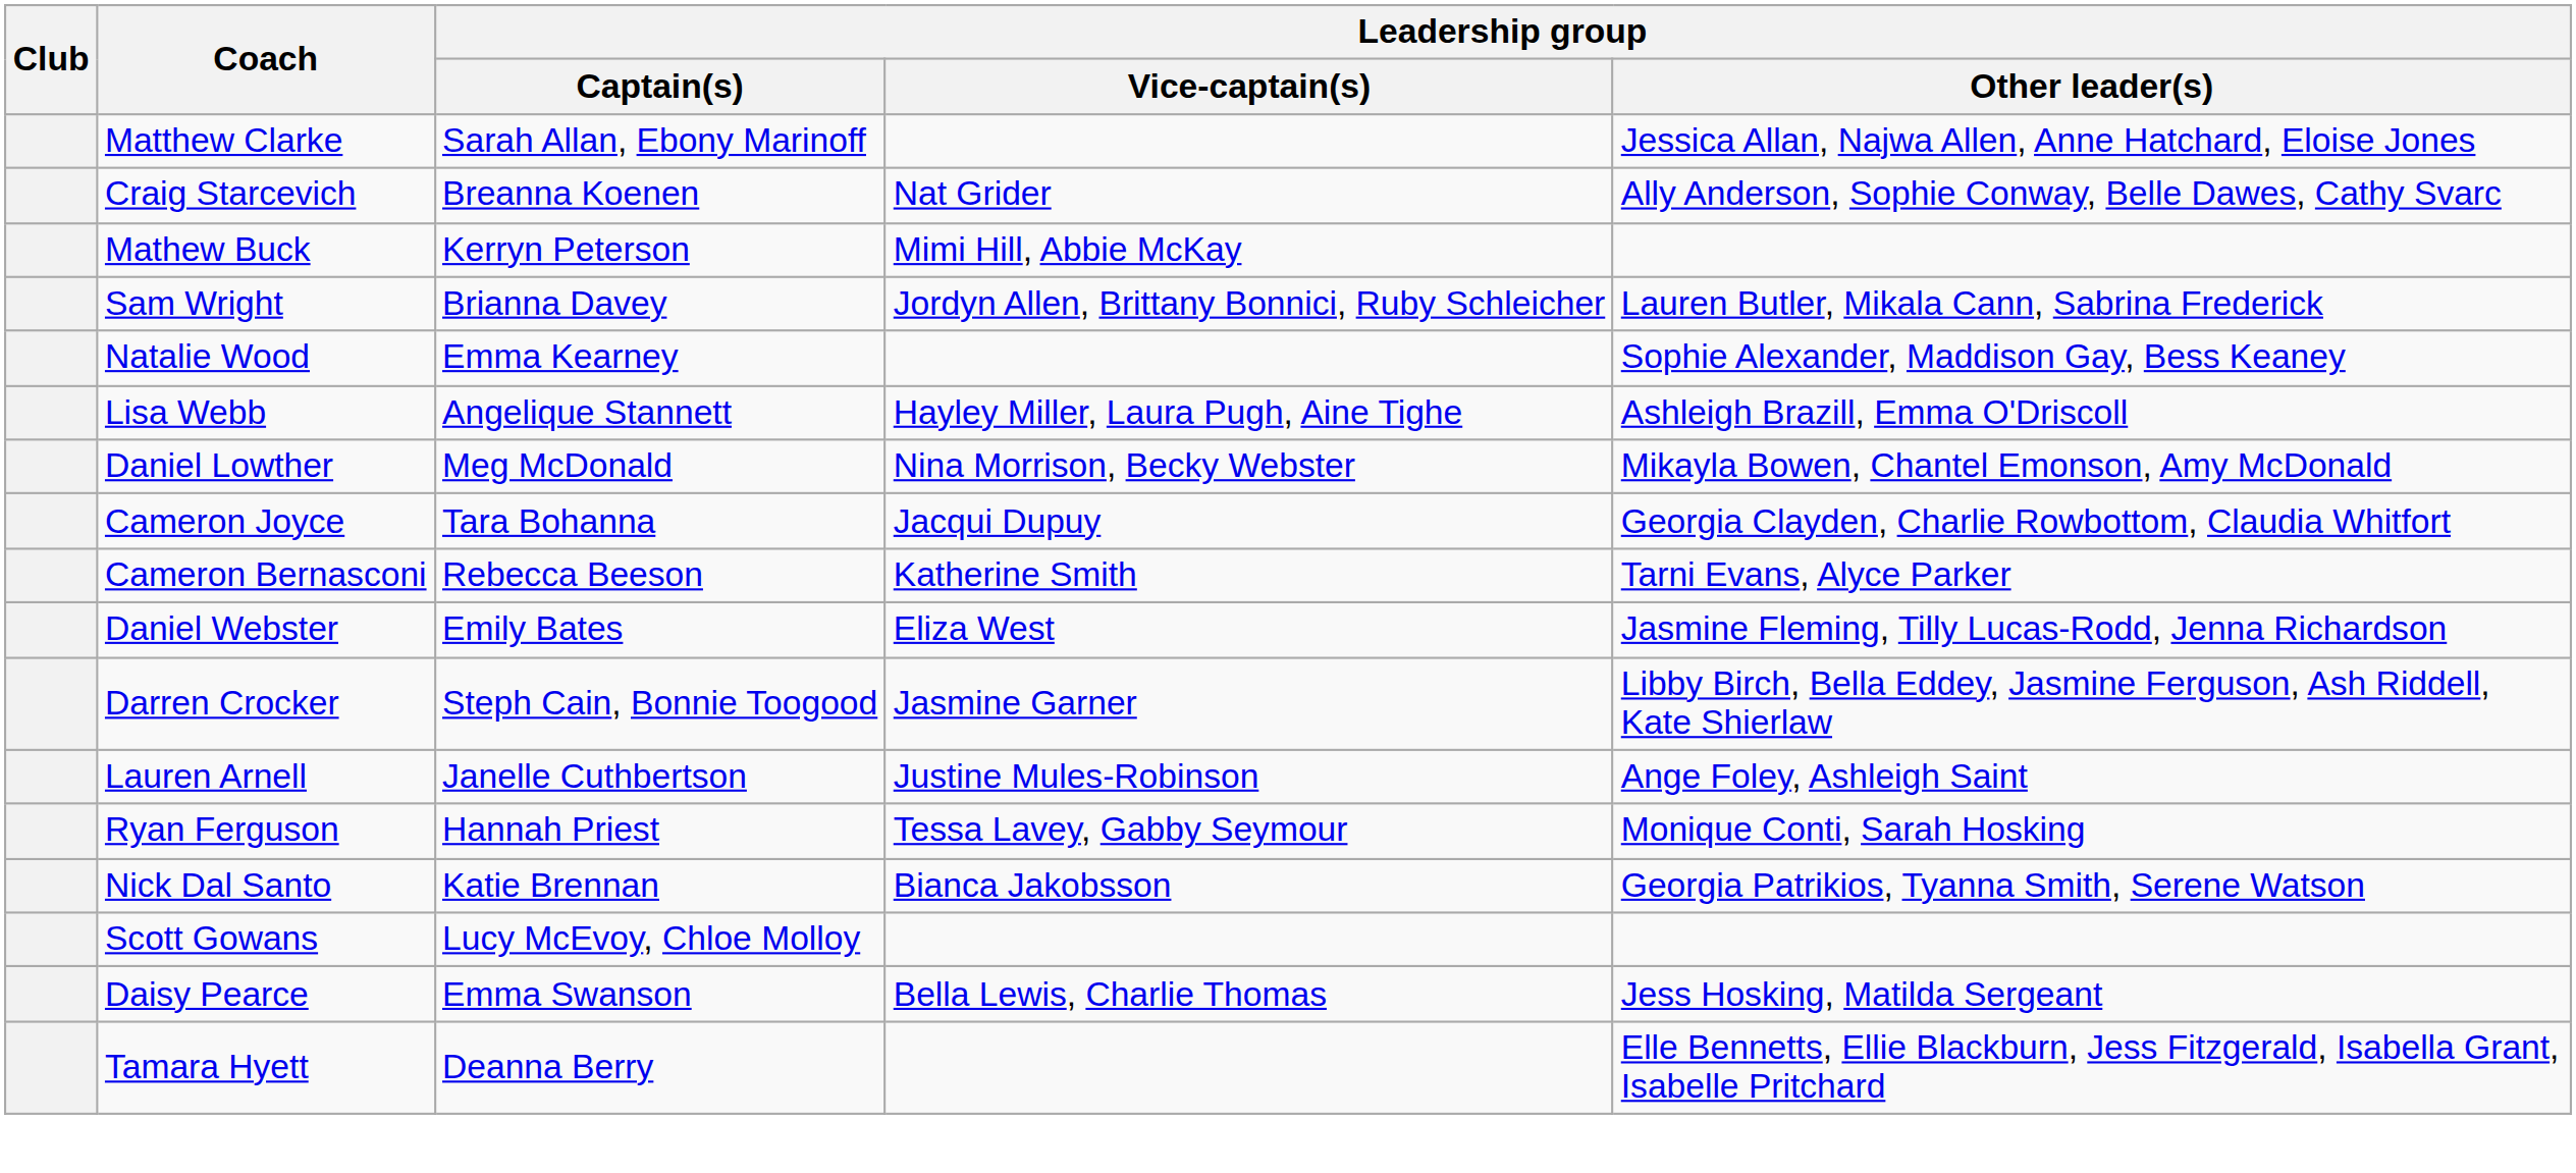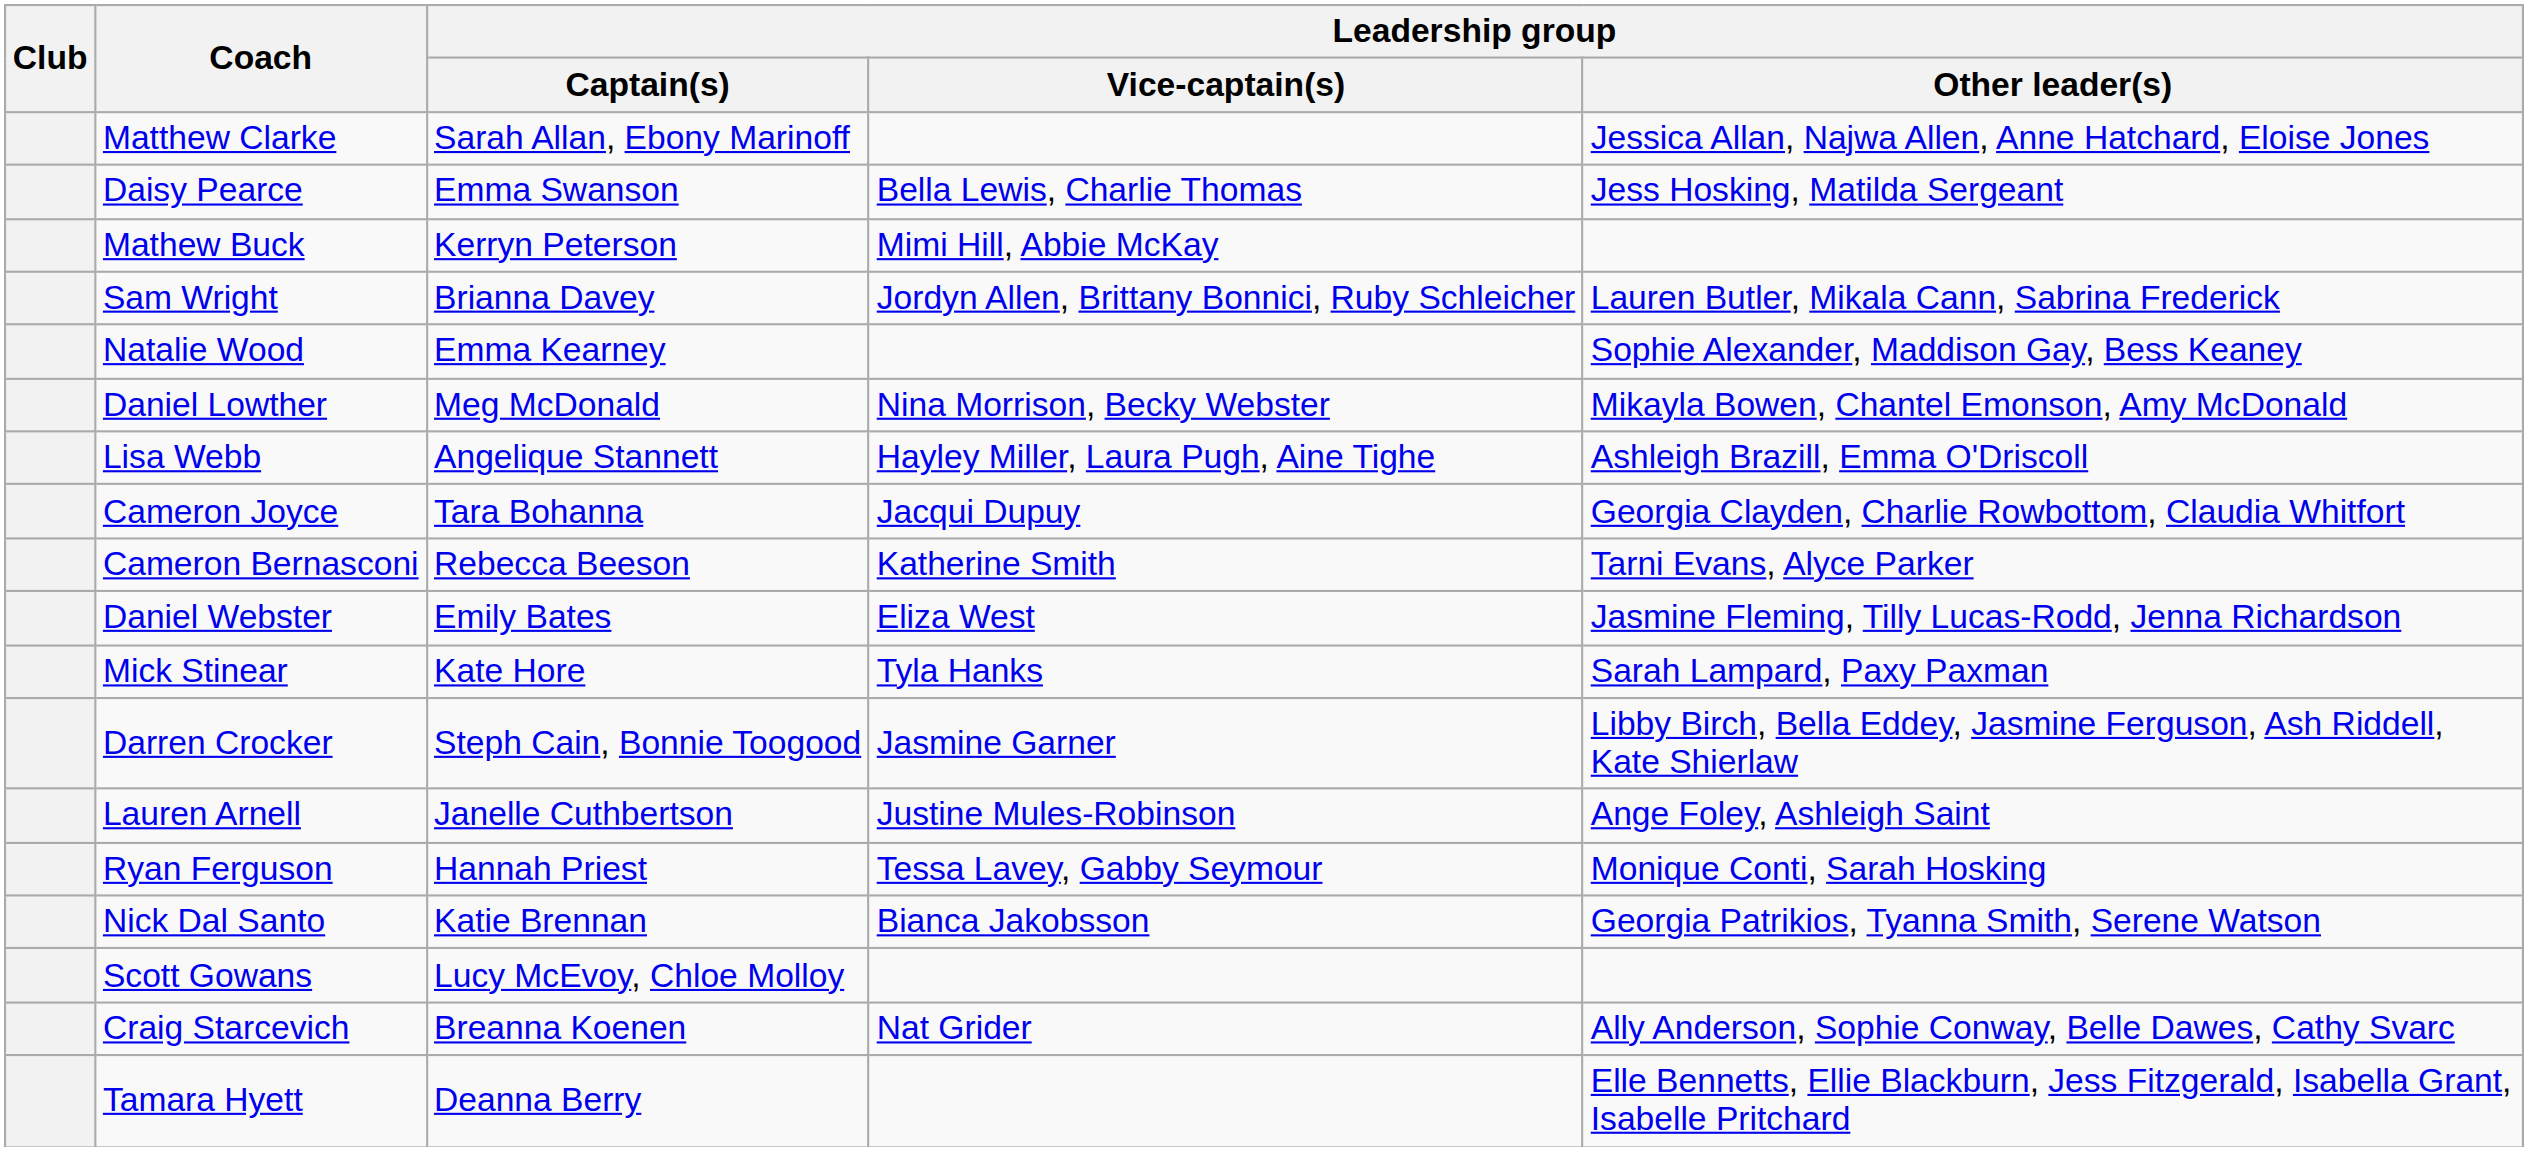rows swapped: Craig Starcevich <-> Daisy Pearce
rows swapped: Lisa Webb <-> Daniel Lowther
+ row: Mick Stinear | Kate Hore | Tyla Hanks | Sarah Lampard, Paxy Paxman
